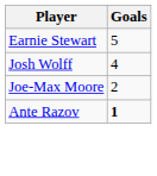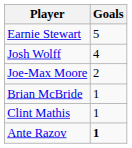+ row: Brian McBride | 1
+ row: Clint Mathis | 1
